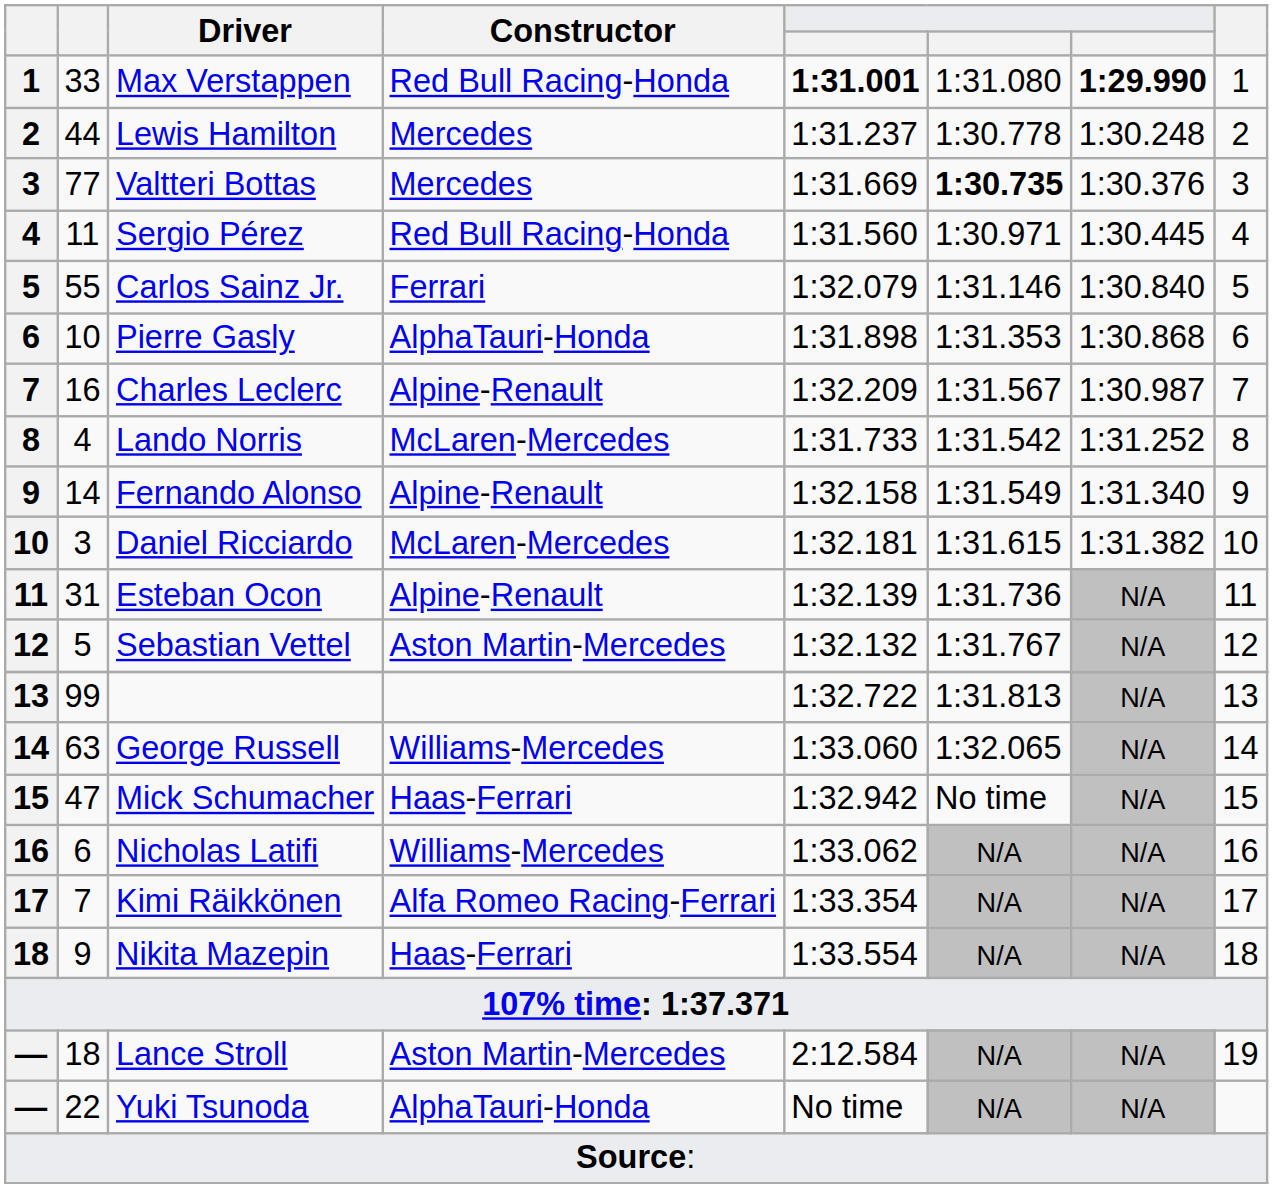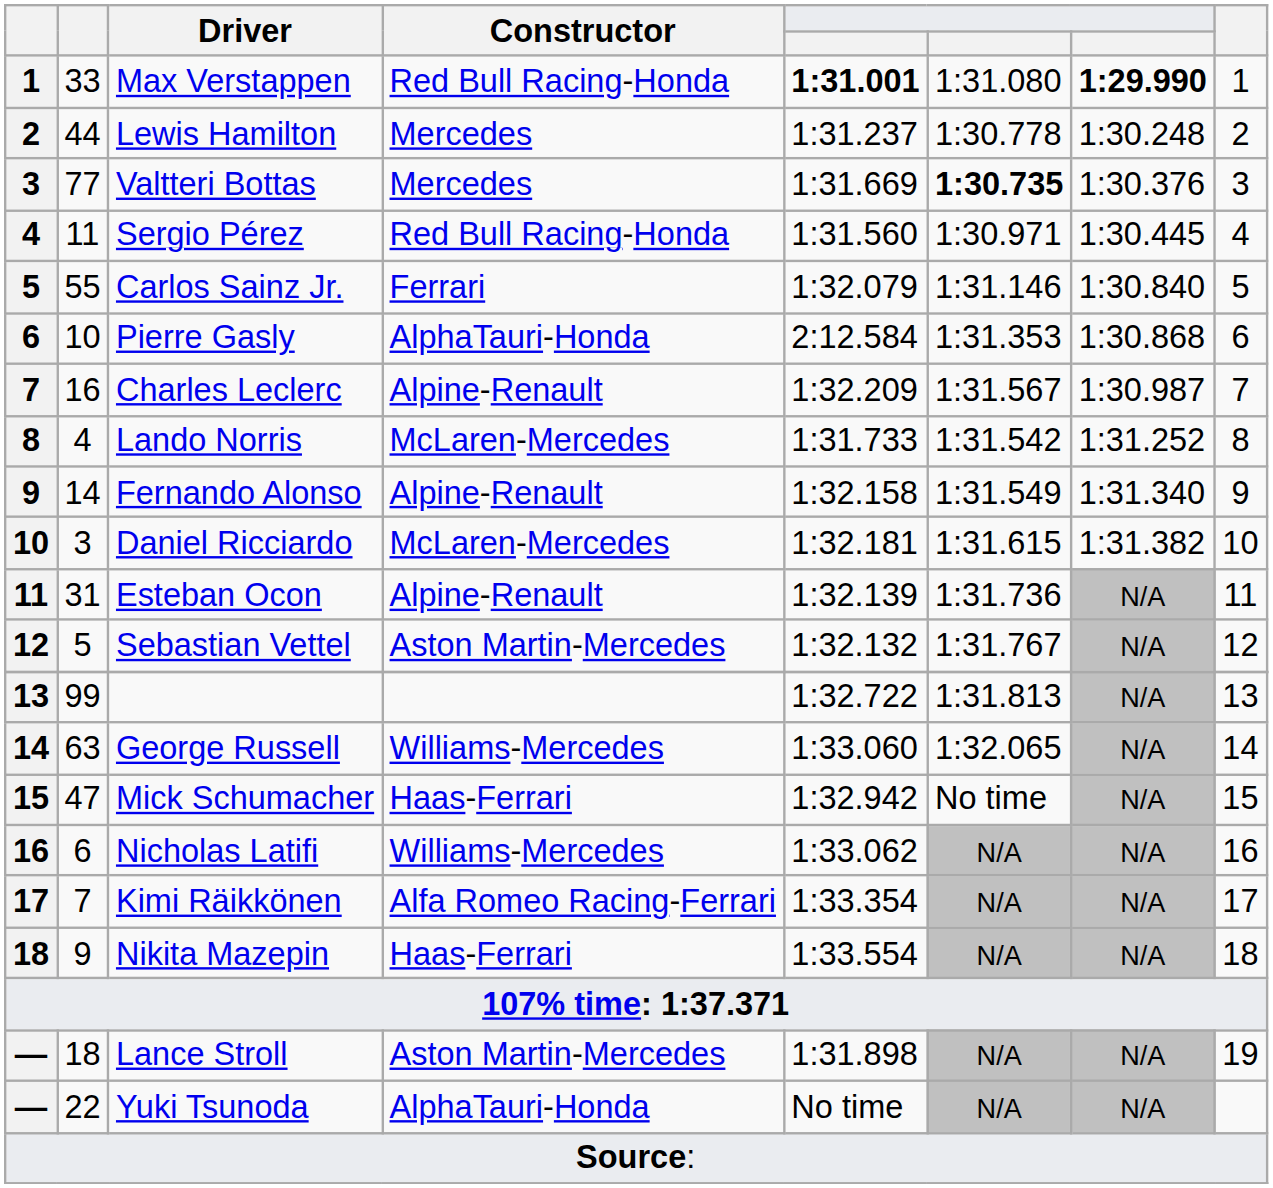Pierre Gasly | column 5: 1:31.898 -> 2:12.584
Lance Stroll | column 5: 2:12.584 -> 1:31.898
